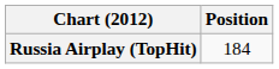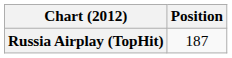Russia Airplay (TopHit) | Position: 184 -> 187
